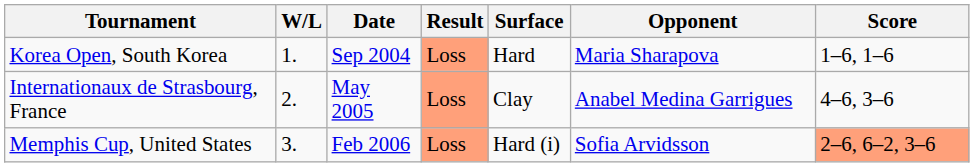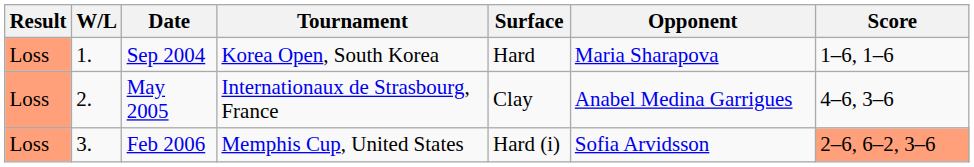columns swapped: Result <-> Tournament
